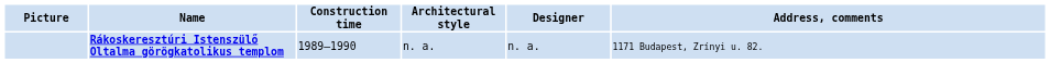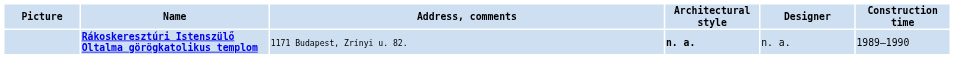columns swapped: Construction time <-> Address, comments
Rákoskeresztúri Istenszülő Oltalma görögkatolikus templom | Architectural style: normal -> bold
